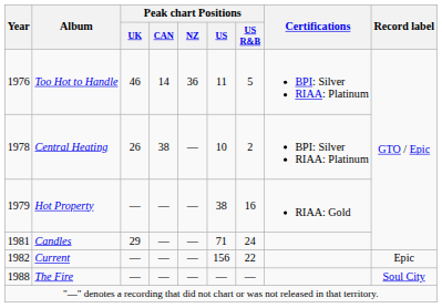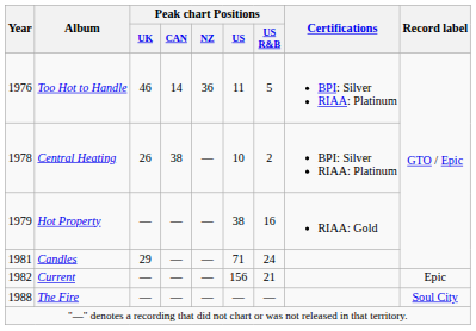Current | Peak chart Positions / US R&B: 22 -> 21
